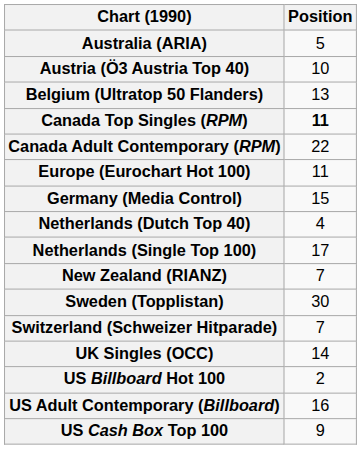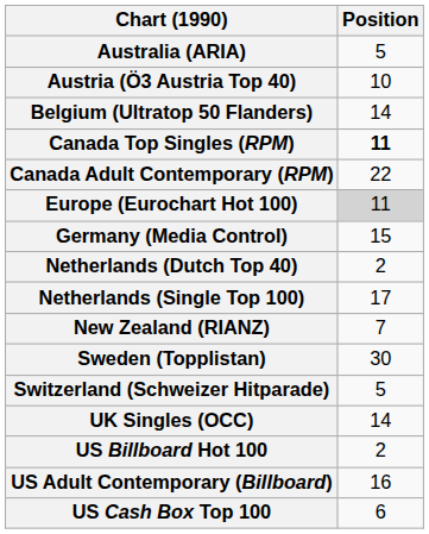Belgium (Ultratop 50 Flanders) | Position: 13 -> 14
Europe (Eurochart Hot 100) | Position: no background -> lightgrey background
Netherlands (Dutch Top 40) | Position: 4 -> 2
Switzerland (Schweizer Hitparade) | Position: 7 -> 5
US Cash Box Top 100 | Position: 9 -> 6
